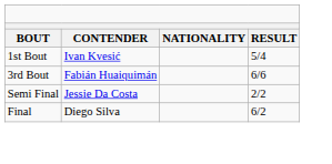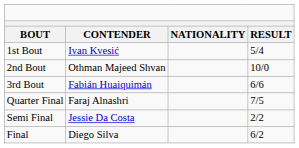+ row: 2nd Bout | Othman Majeed Shvan | 10/0
+ row: Quarter Final | Faraj Alnashri | 7/5
